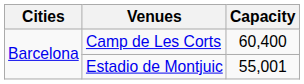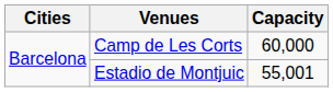Camp de Les Corts | Capacity: 60,400 -> 60,000
